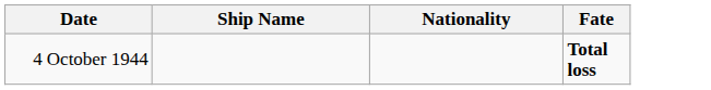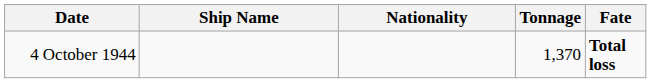+ column: Tonnage | 1,370
